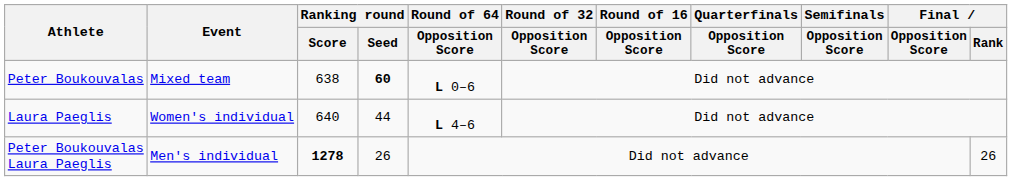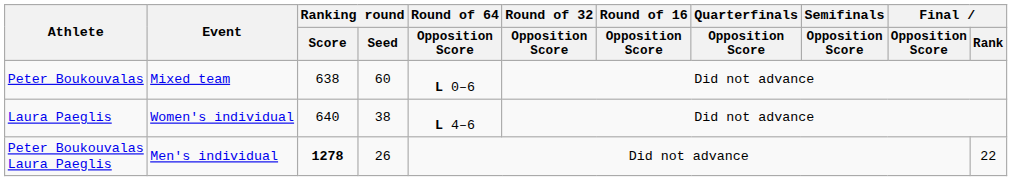Peter Boukouvalas | Ranking round / Seed: bold -> normal
Laura Paeglis | Ranking round / Seed: 44 -> 38
Peter Boukouvalas Laura Paeglis | Final / Rank: 26 -> 22
